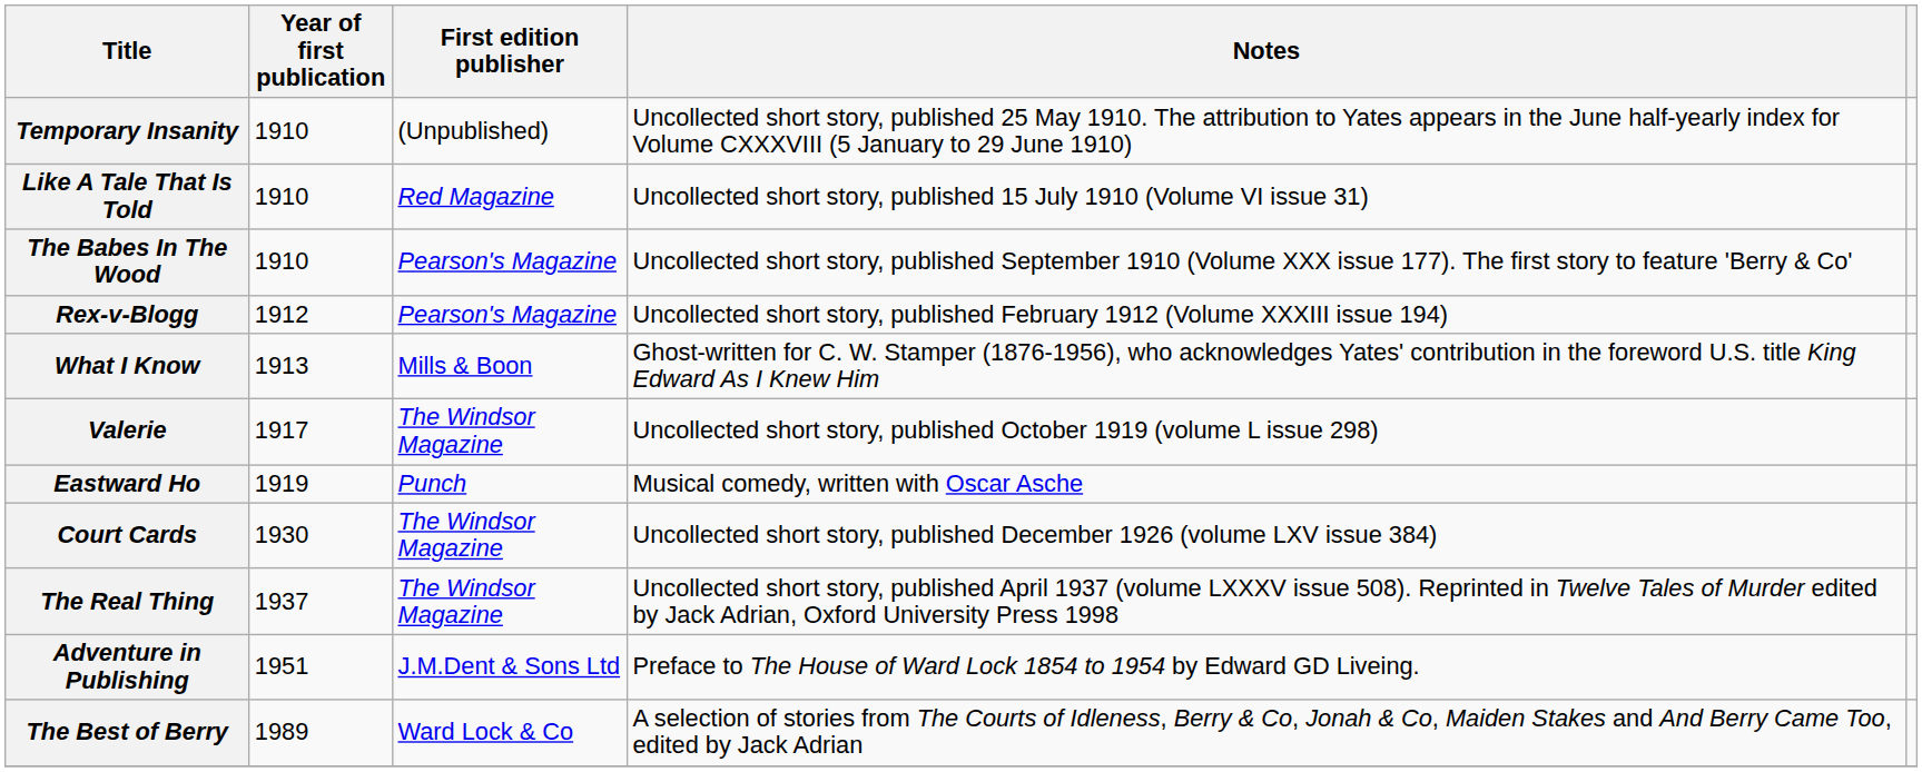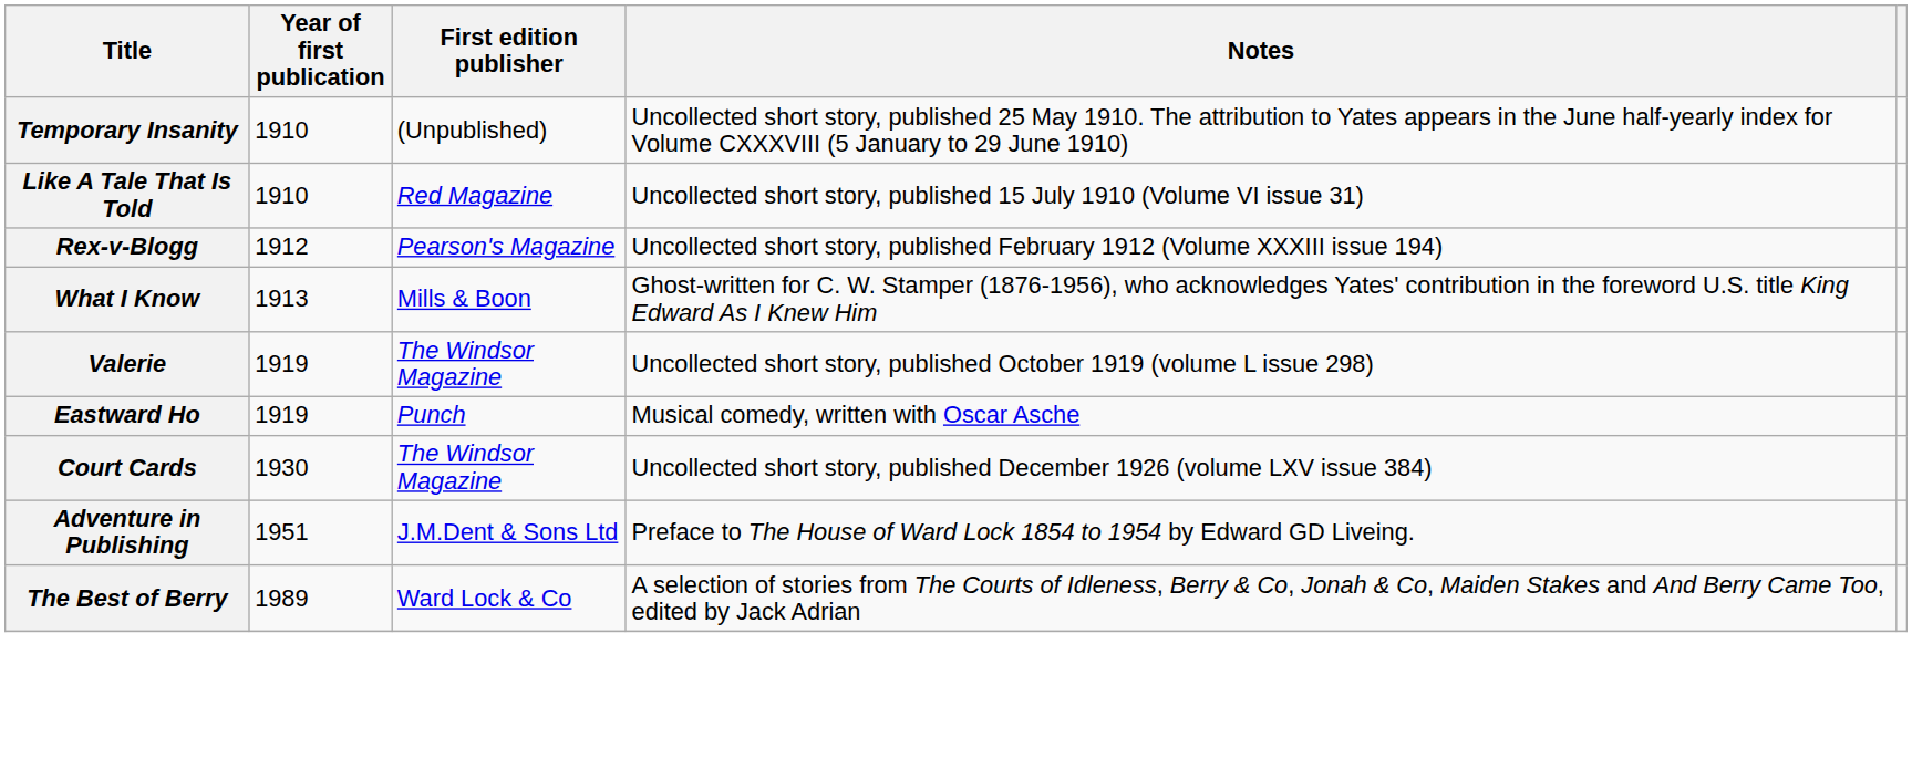- row: The Babes In The Wood | 1910 | Pearson's Magazine | Uncollected short story, published September 1910 (Volume XXX issue 177). The first story to feature 'Berry & Co'
Valerie | Year of first publication: 1917 -> 1919
- row: The Real Thing | 1937 | The Windsor Magazine | Uncollected short story, published April 1937 (volume LXXXV issue 508). Reprinted in Twelve Tales of Murder edited by Jack Adrian, Oxford University Press 1998
